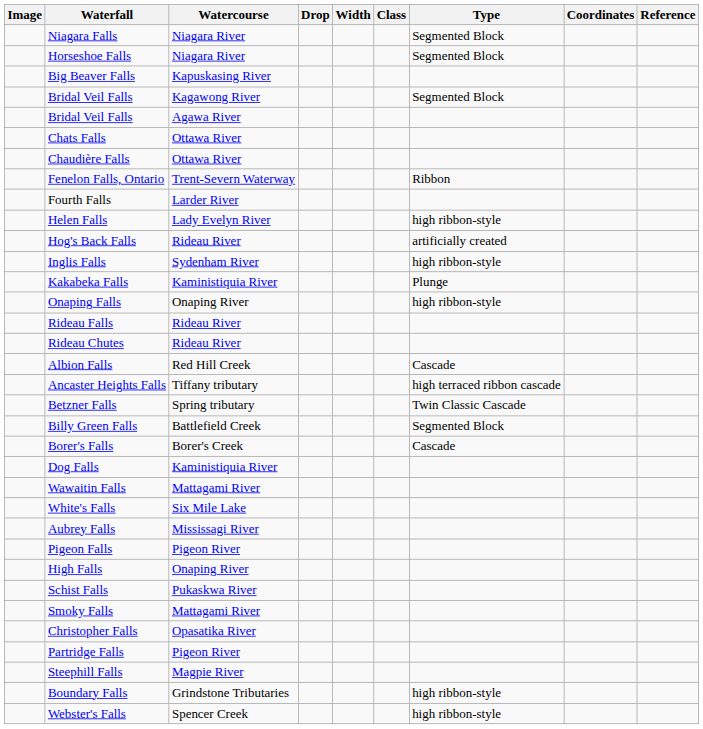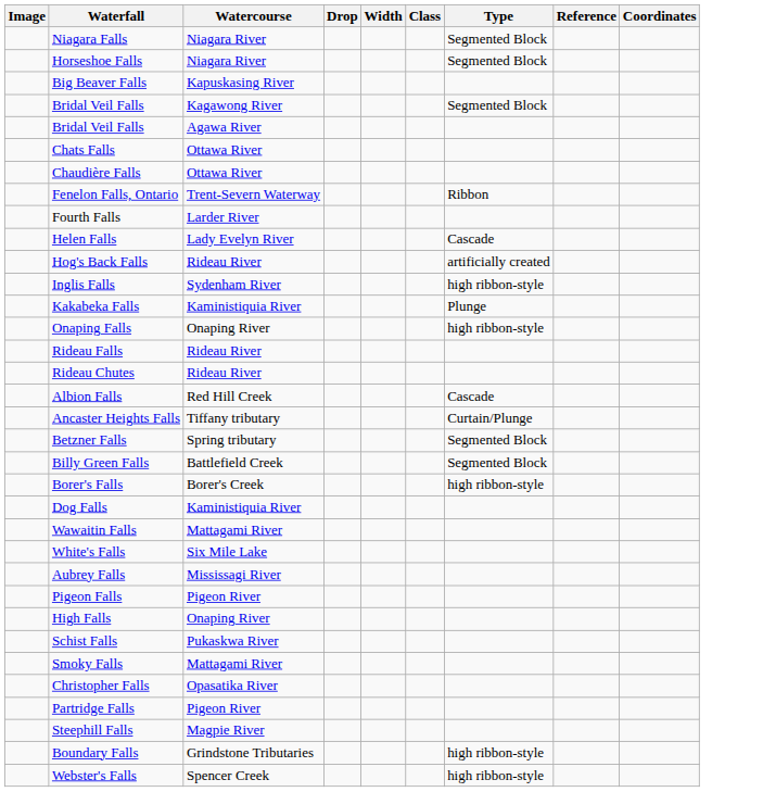columns swapped: Reference <-> Coordinates
Helen Falls | Type: high ribbon-style -> Cascade
Ancaster Heights Falls | Type: high terraced ribbon cascade -> Curtain/Plunge
Betzner Falls | Type: Twin Classic Cascade -> Segmented Block
Borer's Falls | Type: Cascade -> high ribbon-style
